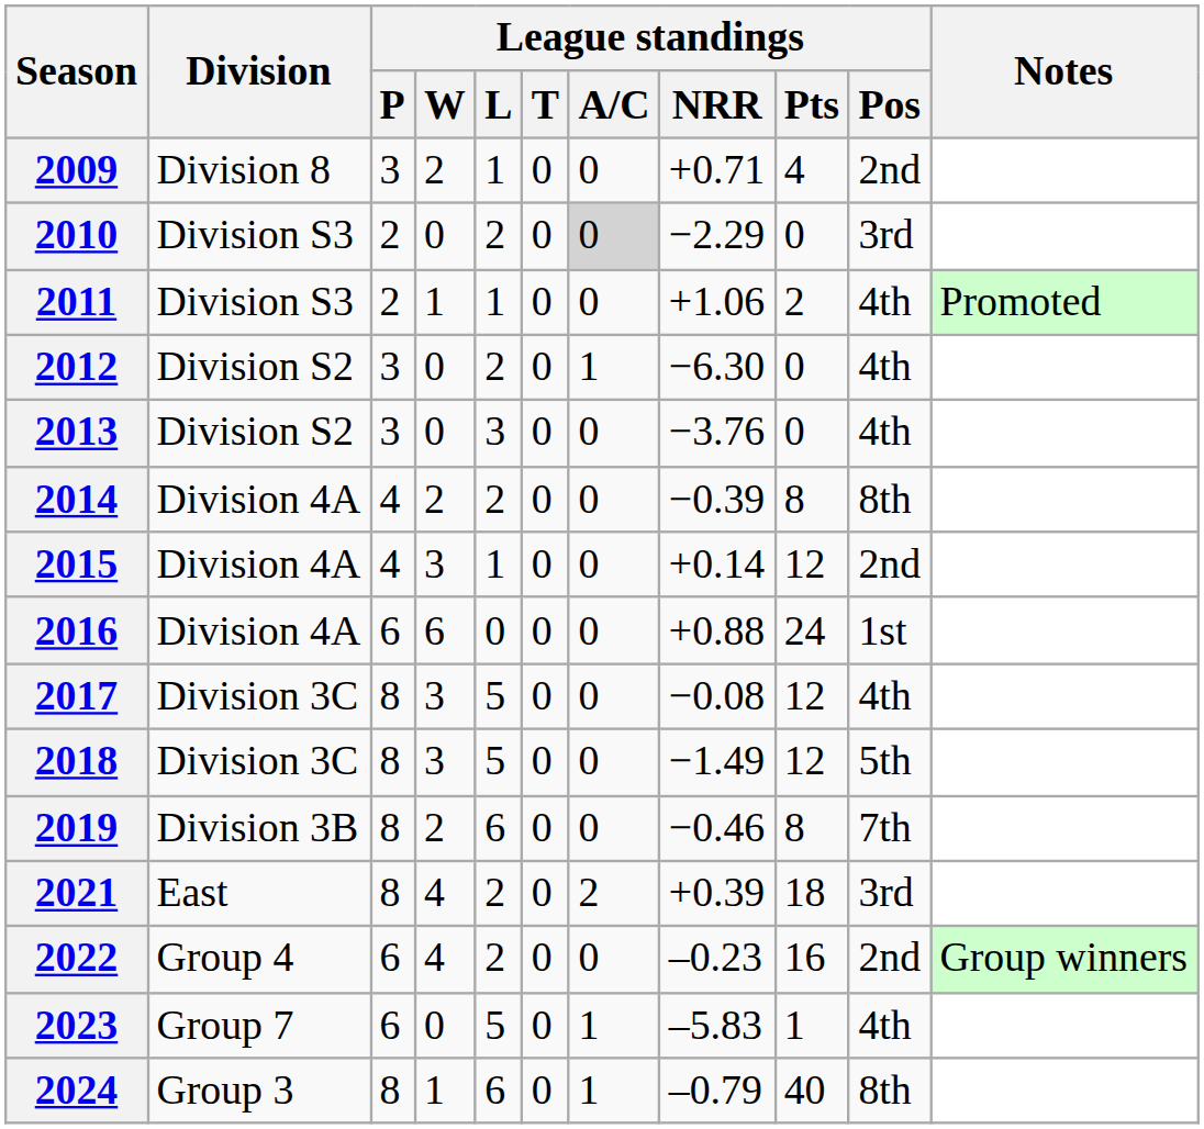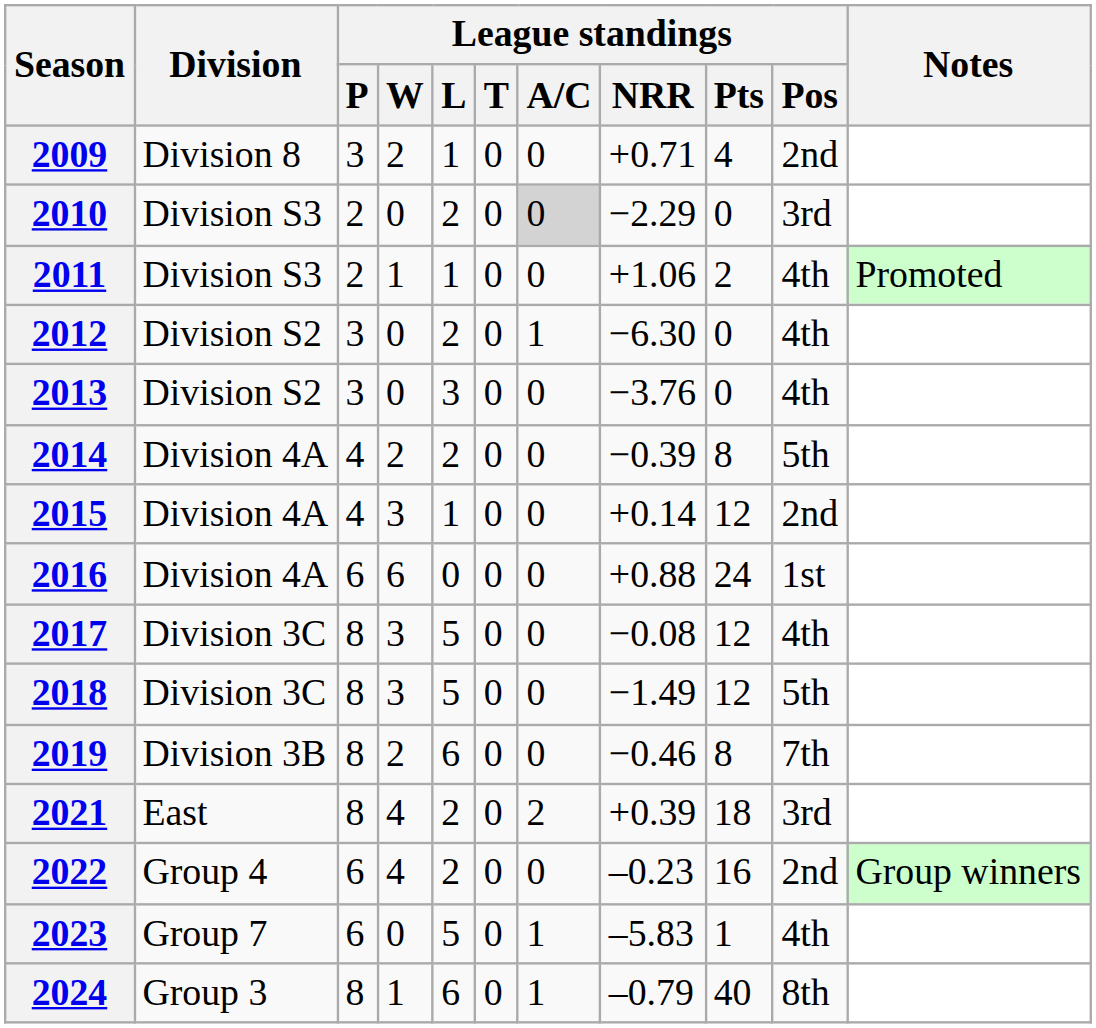2014 | League standings / Pos: 8th -> 5th
